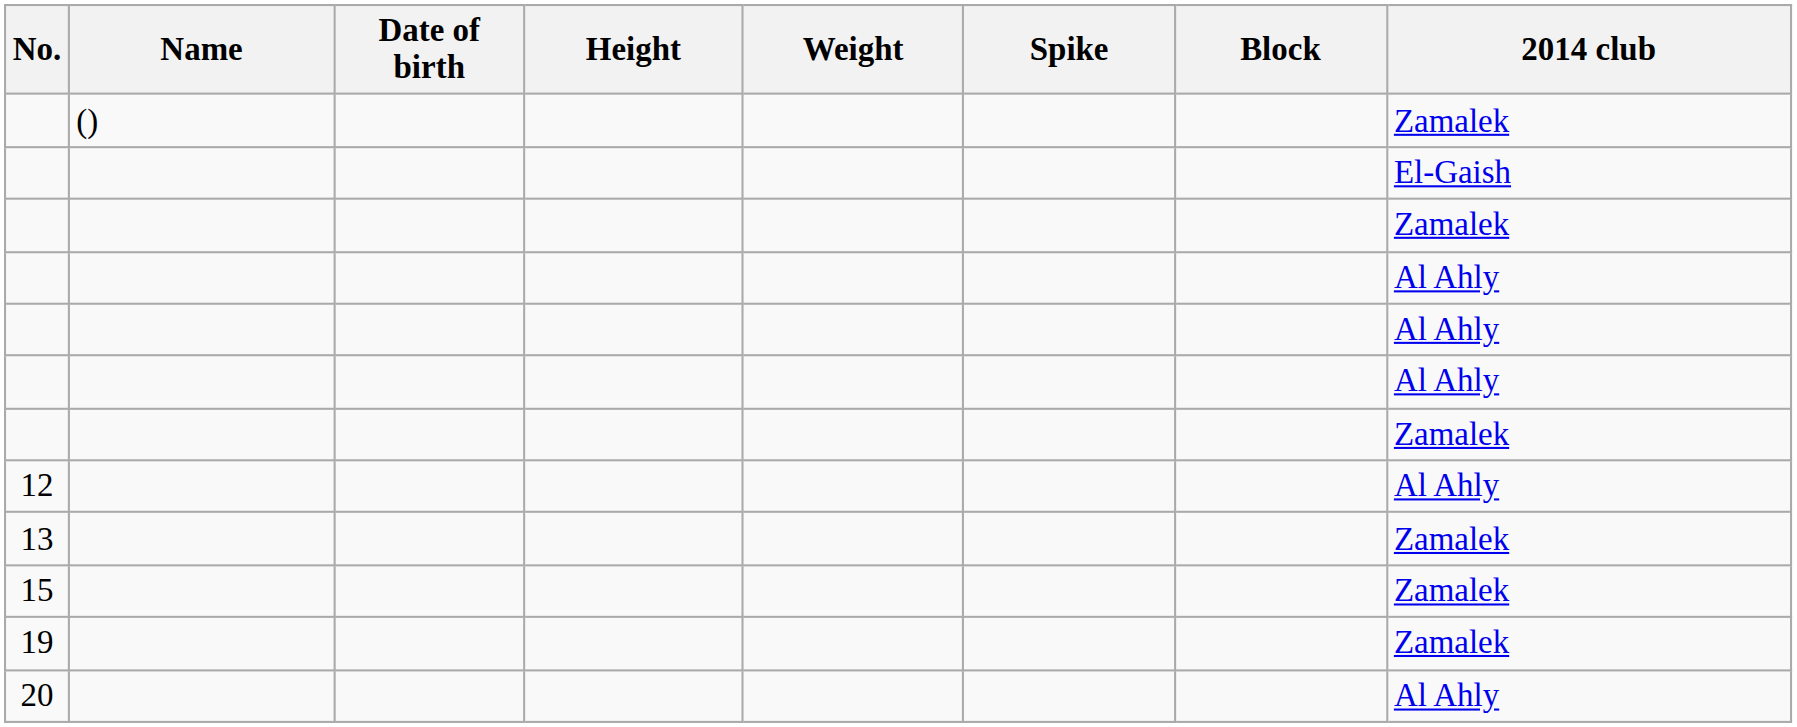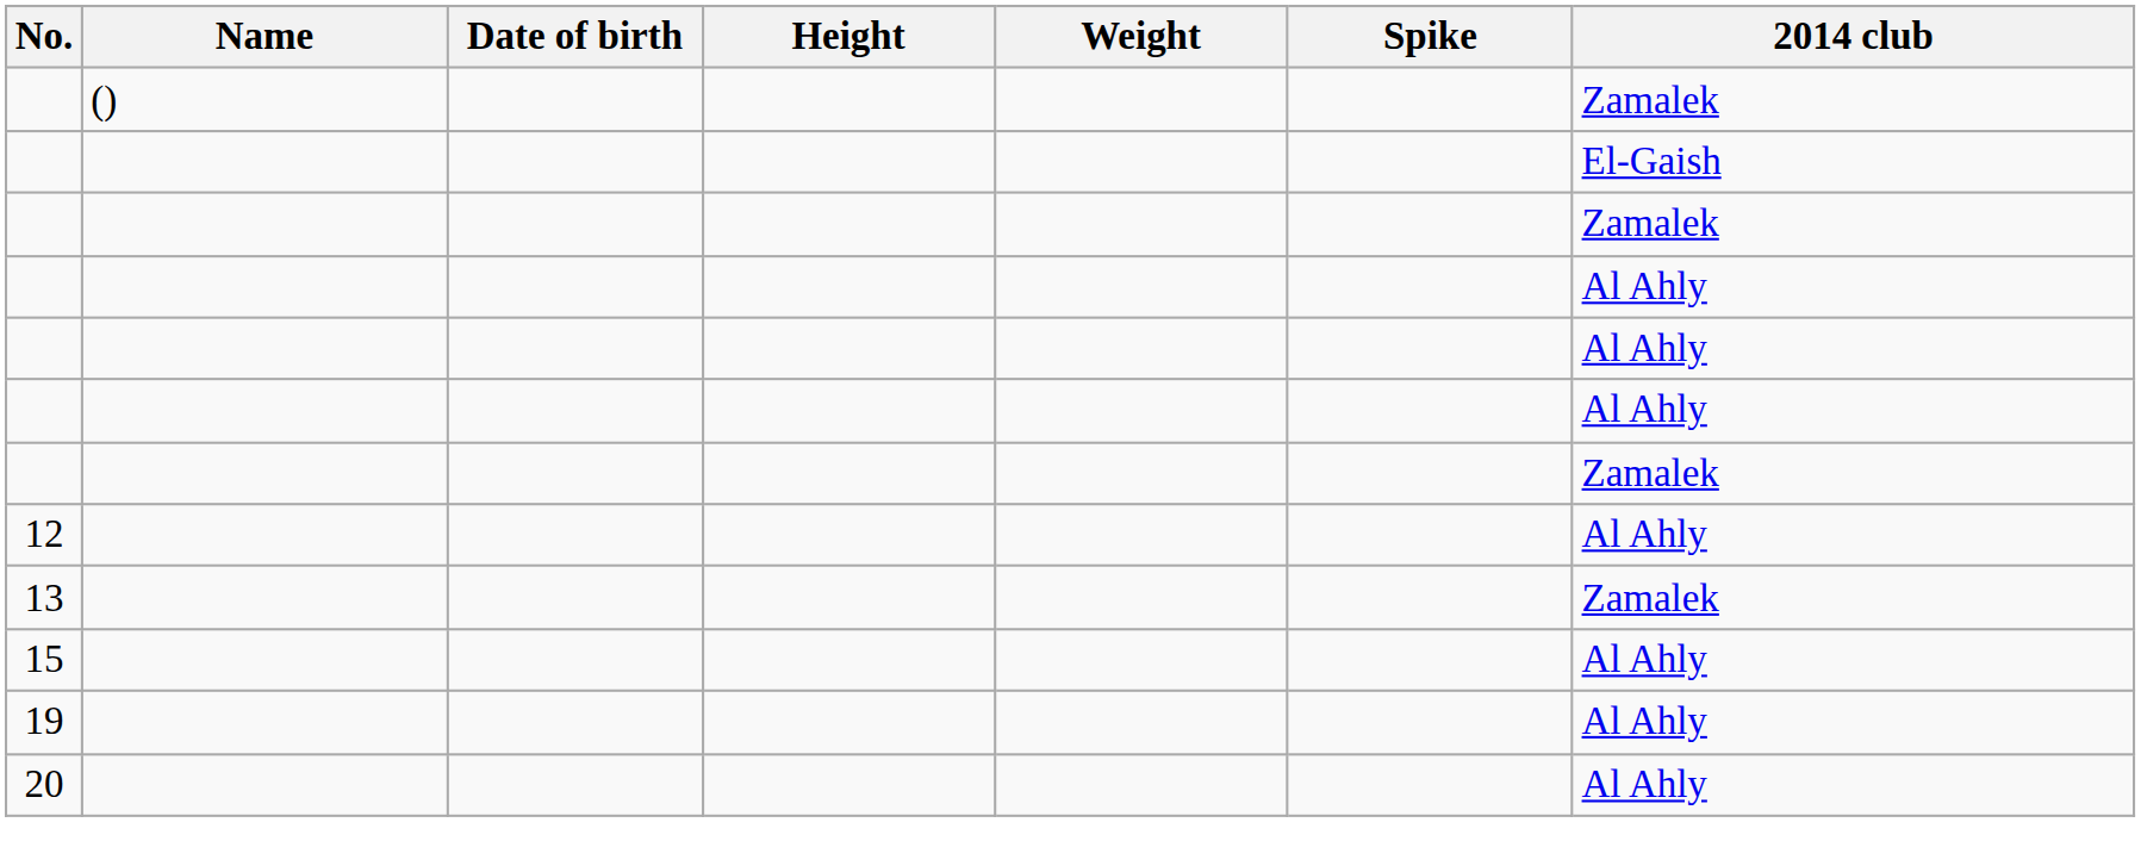- column: Block
15 | 2014 club: Zamalek -> Al Ahly
19 | 2014 club: Zamalek -> Al Ahly
